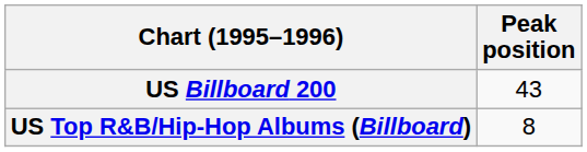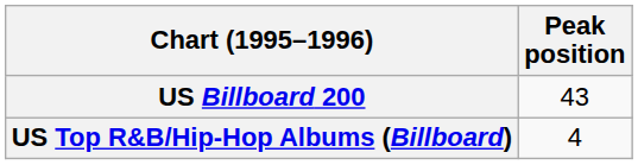US Top R&B/Hip-Hop Albums (Billboard) | Peak position: 8 -> 4
